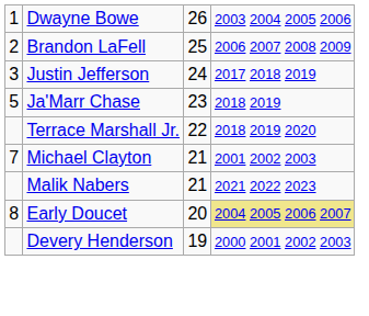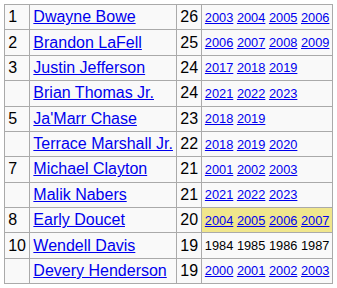+ row: Brian Thomas Jr. | 24 | 2021 2022 2023
+ row: 10 | Wendell Davis | 19 | 1984 1985 1986 1987
